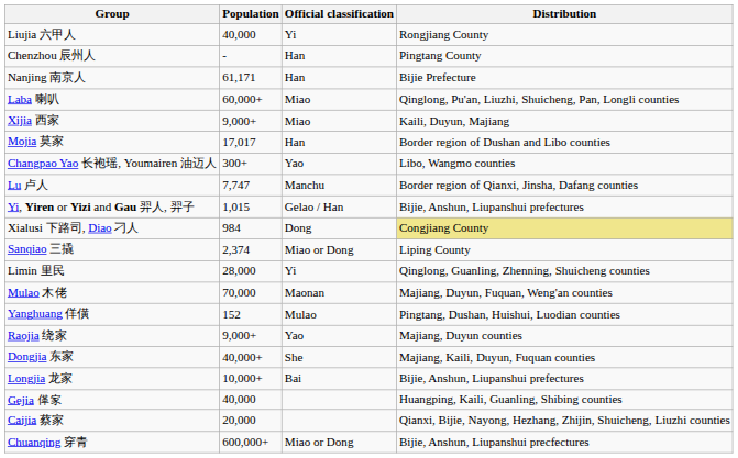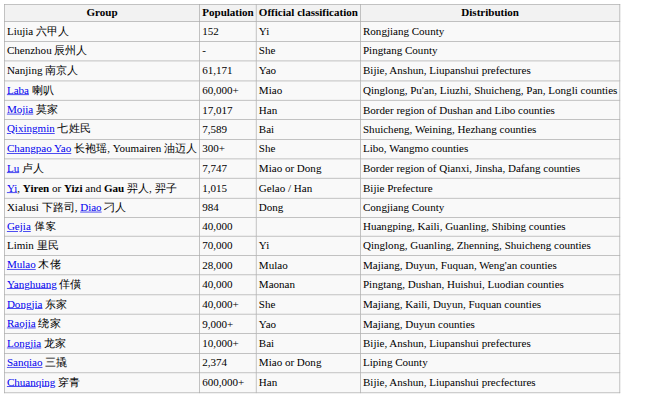Liujia 六甲人 | Population: 40,000 -> 152
Chenzhou 辰州人 | Official classification: Han -> She
Nanjing 南京人 | Official classification: Han -> Yao
Nanjing 南京人 | Distribution: Bijie Prefecture -> Bijie, Anshun, Liupanshui prefectures
- row: Xijia 西家 | 9,000+ | Miao | Kaili, Duyun, Majiang
+ row: Qixingmin 七姓民 | 7,589 | Bai | Shuicheng, Weining, Hezhang counties
Changpao Yao 长袍瑶, Youmairen 油迈人 | Official classification: Yao -> She
Lu 卢人 | Official classification: Manchu -> Miao or Dong
Yi, Yiren or Yizi and Gau 羿人, 羿子 | Distribution: Bijie, Anshun, Liupanshui prefectures -> Bijie Prefecture
Xialusi 下路司, Diao 刁人 | Distribution: khaki background -> no background
rows swapped: Sanqiao 三撬 <-> Gejia 𱎼家
Limin 里民 | Population: 28,000 -> 70,000
Mulao 木佬 | Population: 70,000 -> 28,000
Mulao 木佬 | Official classification: Maonan -> Mulao
Yanghuang 佯僙 | Population: 152 -> 40,000
Yanghuang 佯僙 | Official classification: Mulao -> Maonan
rows swapped: Raojia 绕家 <-> Dongjia 东家
- row: Caijia 蔡家 | 20,000 | Qianxi, Bijie, Nayong, Hezhang, Zhijin, Shuicheng, Liuzhi counties
Chuanqing 穿青 | Official classification: Miao or Dong -> Han
